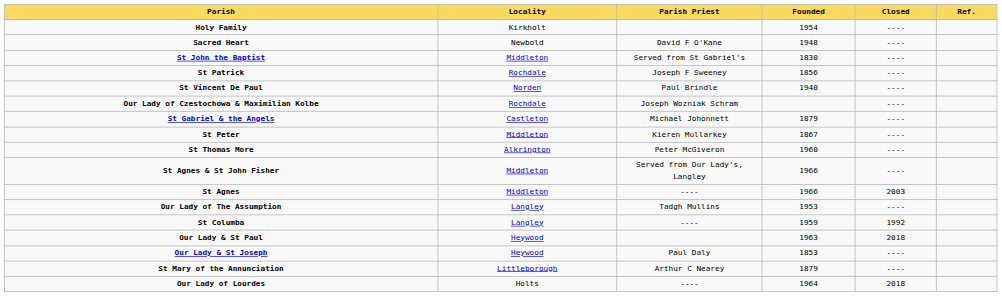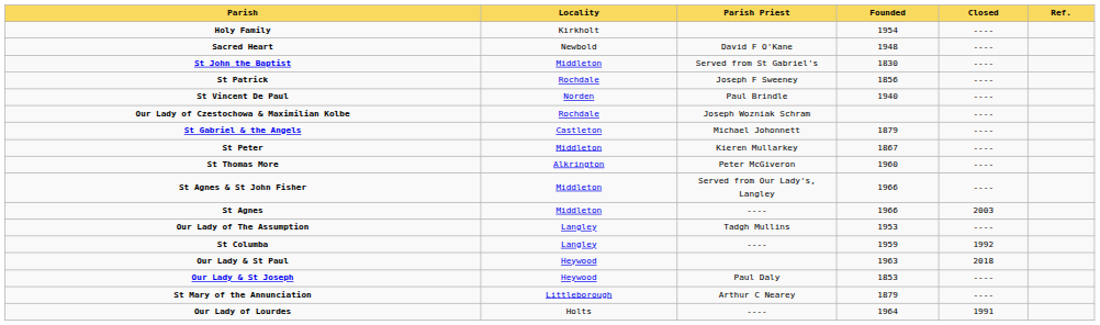Our Lady of Lourdes | Closed: 2018 -> 1991
